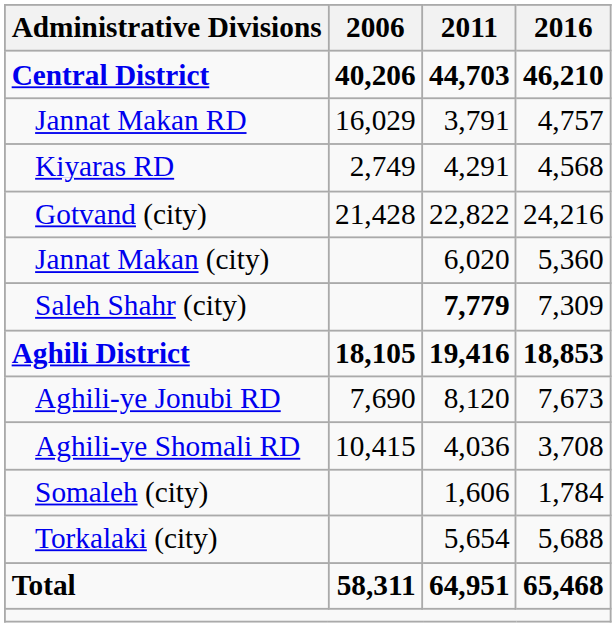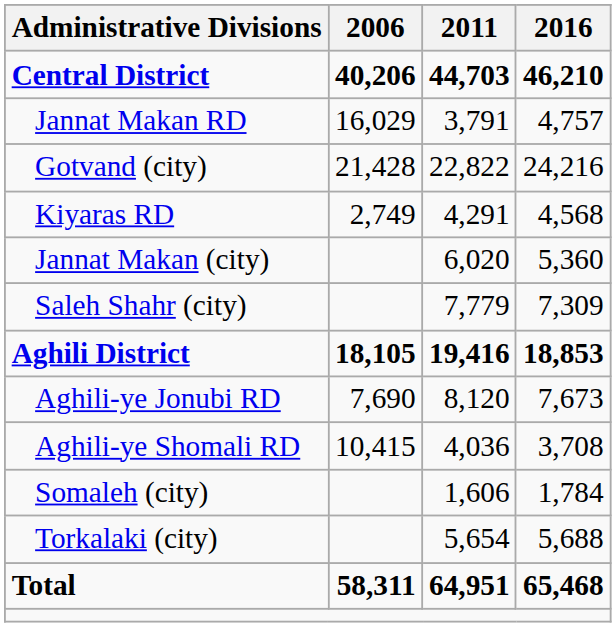rows swapped: Kiyaras RD <-> Gotvand (city)
Saleh Shahr (city) | 2011: bold -> normal
